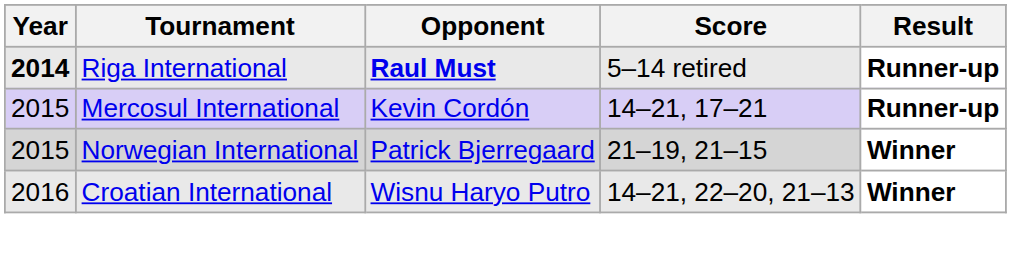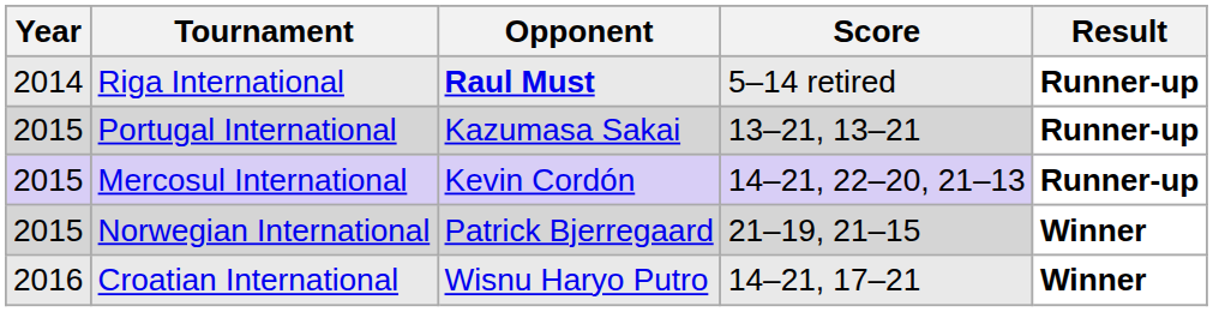Riga International | Year: bold -> normal
+ row: 2015 | Portugal International | Kazumasa Sakai | 13–21, 13–21 | Runner-up
Mercosul International | Score: 14–21, 17–21 -> 14–21, 22–20, 21–13
Croatian International | Score: 14–21, 22–20, 21–13 -> 14–21, 17–21
